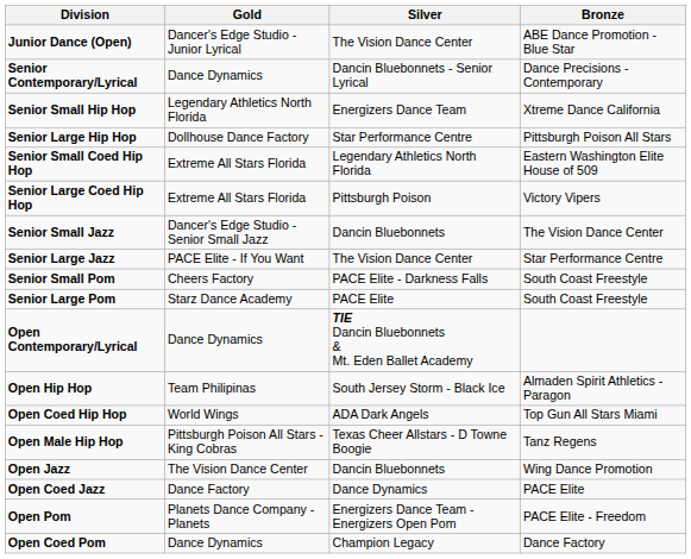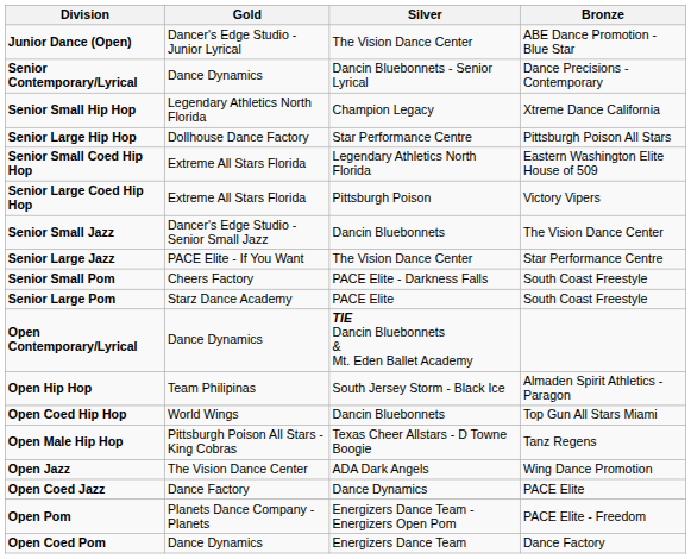Senior Small Hip Hop | Silver: Energizers Dance Team -> Champion Legacy
Open Coed Hip Hop | Silver: ADA Dark Angels -> Dancin Bluebonnets
Open Jazz | Silver: Dancin Bluebonnets -> ADA Dark Angels
Open Coed Pom | Silver: Champion Legacy -> Energizers Dance Team
